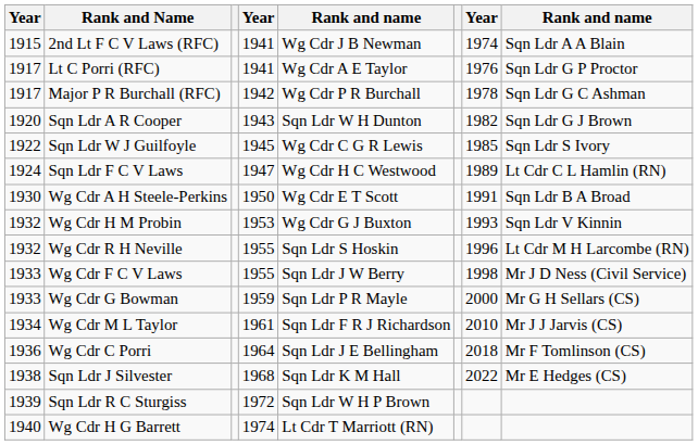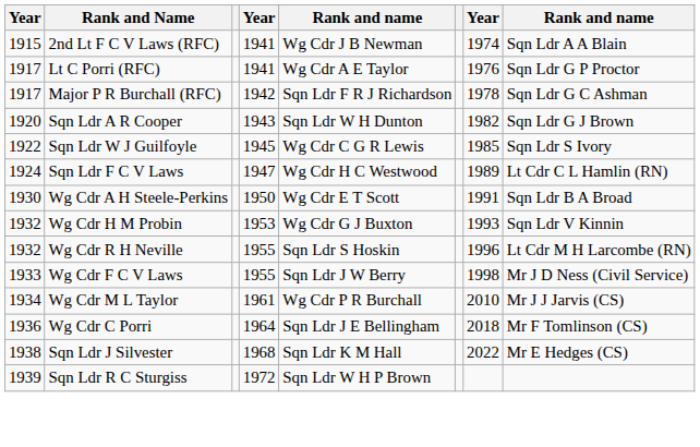Major P R Burchall (RFC) | column 5: Wg Cdr P R Burchall -> Sqn Ldr F R J Richardson
- row: 1933 | Wg Cdr G Bowman | 1959 | Sqn Ldr P R Mayle | 2000 | Mr G H Sellars (CS)
Wg Cdr M L Taylor | column 5: Sqn Ldr F R J Richardson -> Wg Cdr P R Burchall
- row: 1940 | Wg Cdr H G Barrett | 1974 | Lt Cdr T Marriott (RN)
